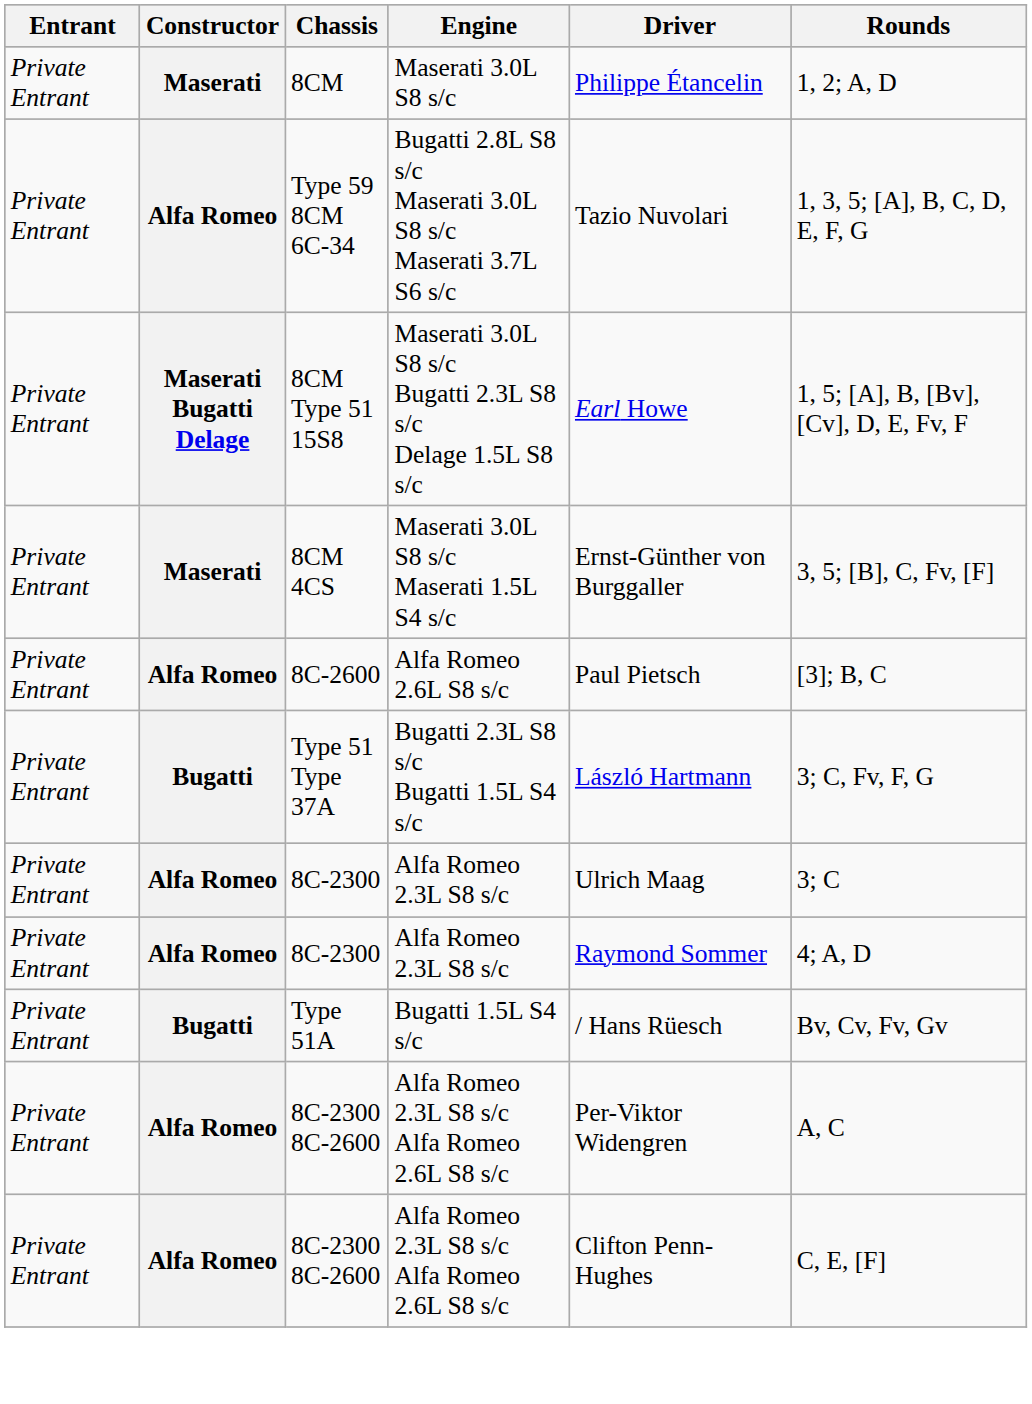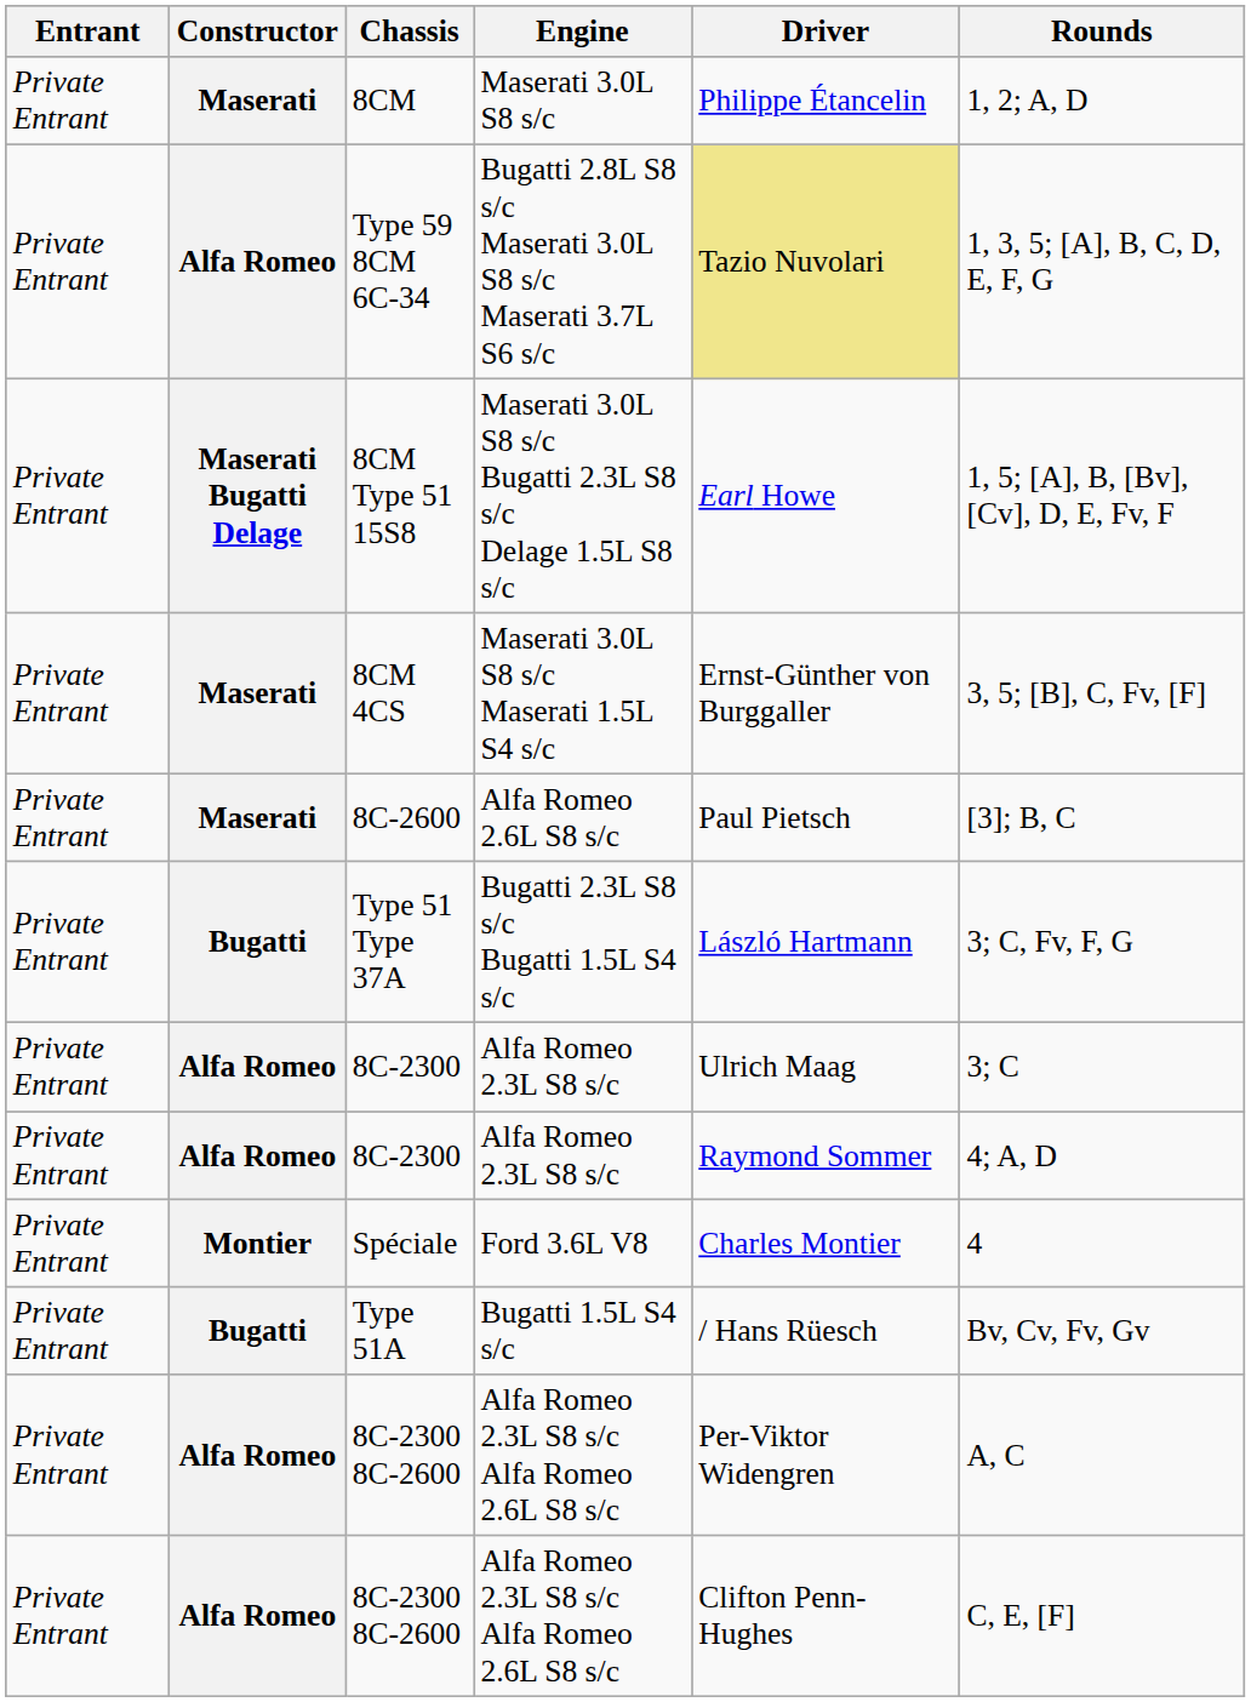Type 59 8CM 6C-34 | Driver: no background -> khaki background
8C-2600 | Constructor: Alfa Romeo -> Maserati
+ row: Private Entrant | Montier | Spéciale | Ford 3.6L V8 | Charles Montier | 4
